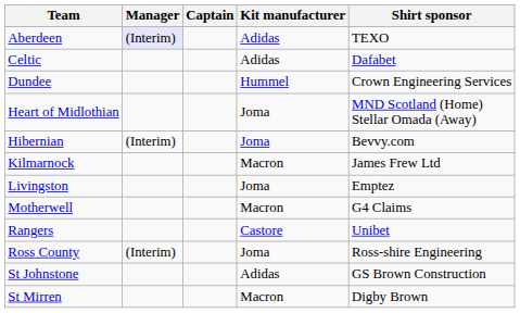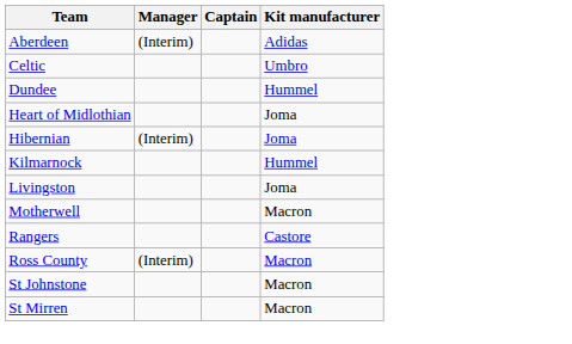- column: Shirt sponsor | TEXO | Dafabet | Crown Engineering Services | MND Scotland (Home) Stellar Omada (Away) | Bevvy.com | James Frew Ltd | Emptez | G4 Claims | Unibet | Ross-shire Engineering | GS Brown Construction | Digby Brown
Aberdeen | Manager: lavender background -> no background
Celtic | Kit manufacturer: Adidas -> Umbro
Kilmarnock | Kit manufacturer: Macron -> Hummel
Ross County | Kit manufacturer: Joma -> Macron
St Johnstone | Kit manufacturer: Adidas -> Macron
